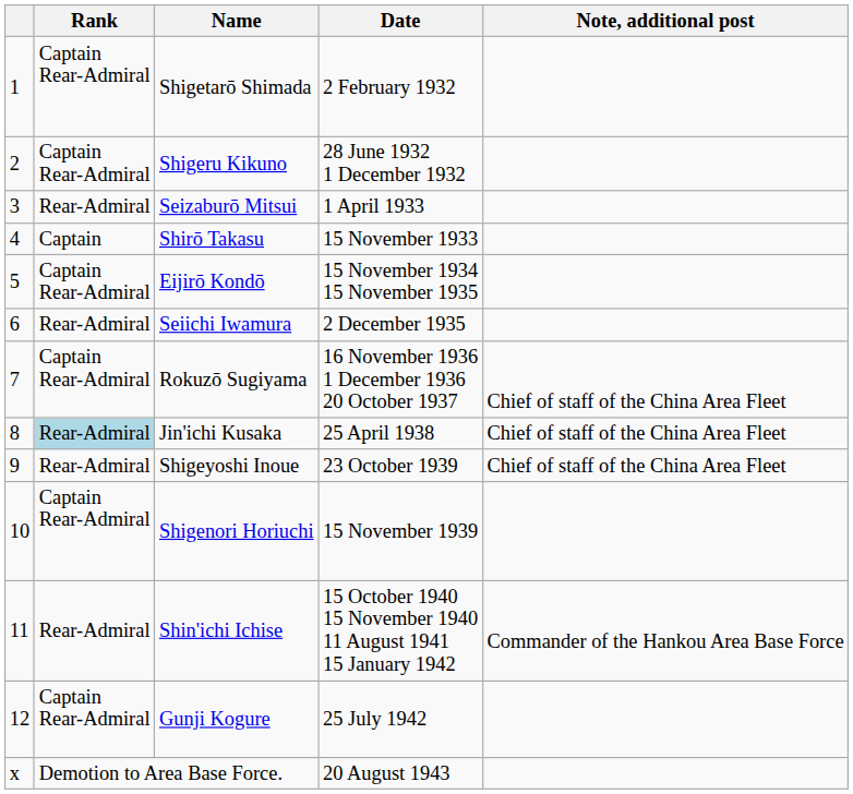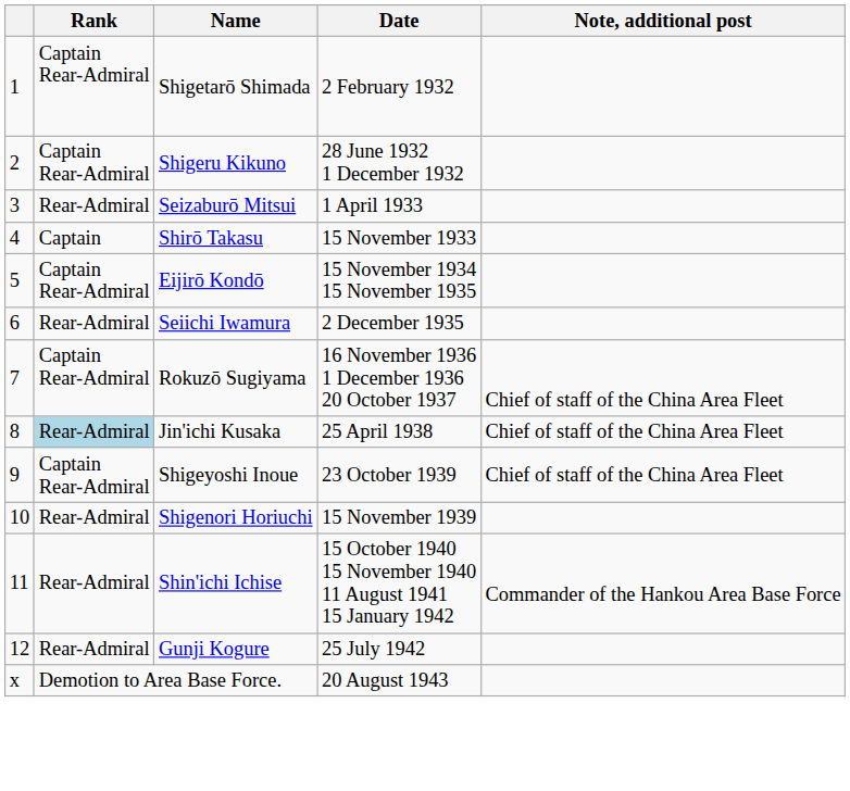Shigeyoshi Inoue | Rank: Rear-Admiral -> Captain Rear-Admiral
Shigenori Horiuchi | Rank: Captain Rear-Admiral -> Rear-Admiral
Gunji Kogure | Rank: Captain Rear-Admiral -> Rear-Admiral
